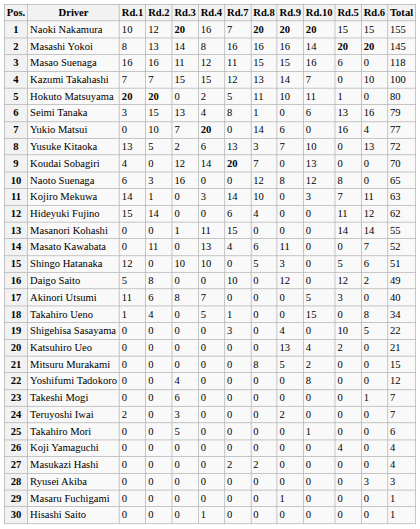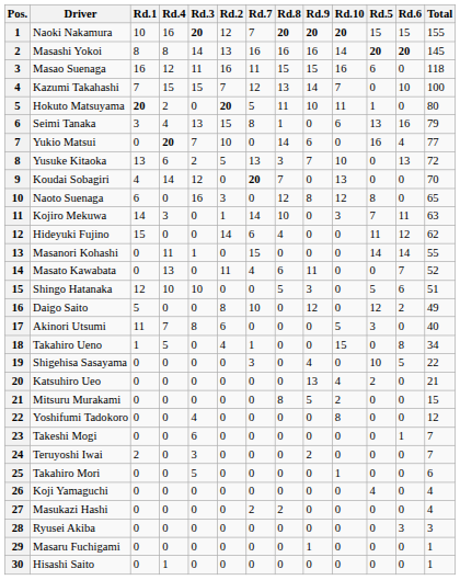columns swapped: Rd.2 <-> Rd.4
